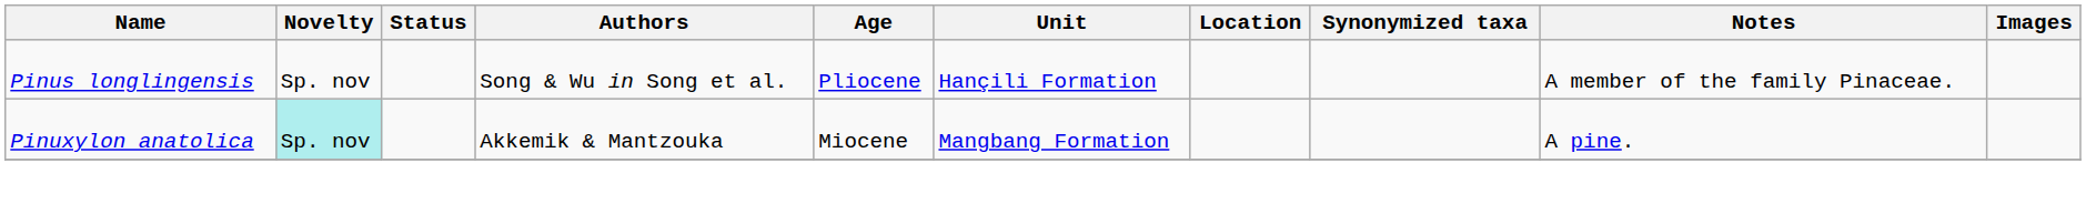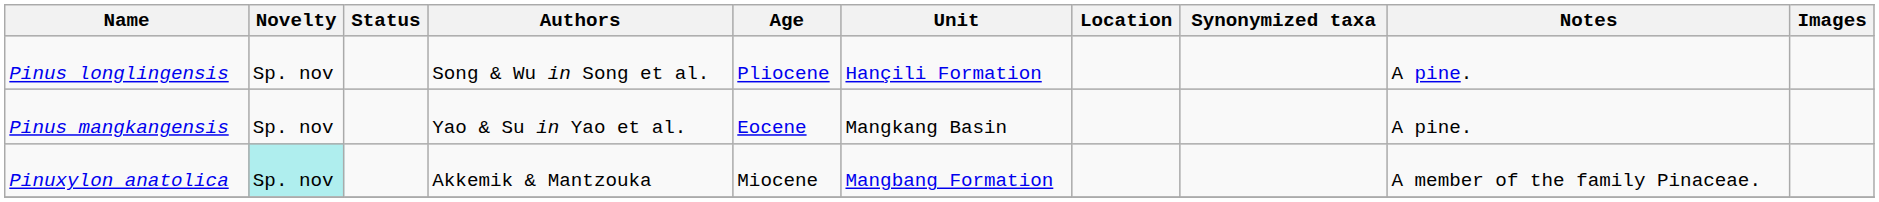Pinus longlingensis | Notes: A member of the family Pinaceae. -> A pine.
+ row: Pinus mangkangensis | Sp. nov | Yao & Su in Yao et al. | Eocene | Mangkang Basin | A pine.
Pinuxylon anatolica | Notes: A pine. -> A member of the family Pinaceae.
